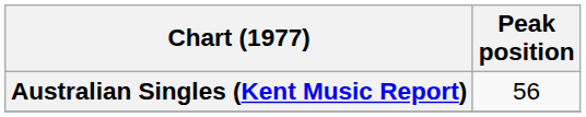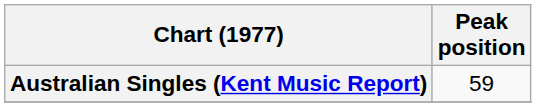Australian Singles (Kent Music Report) | Peak position: 56 -> 59
